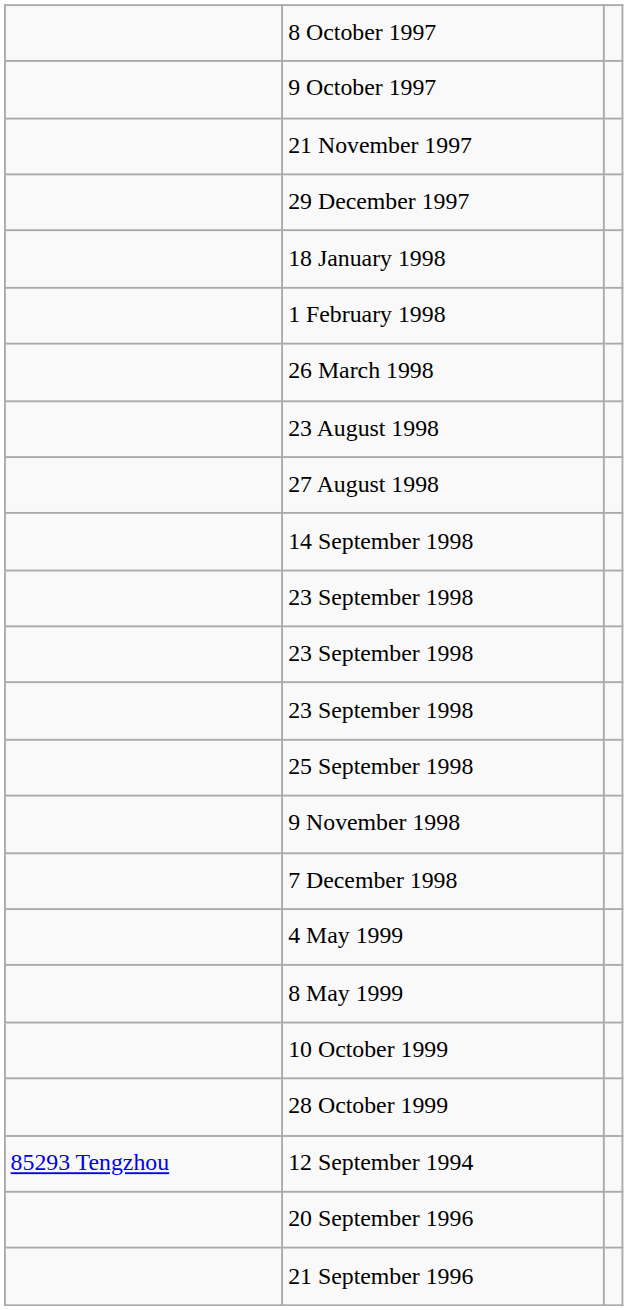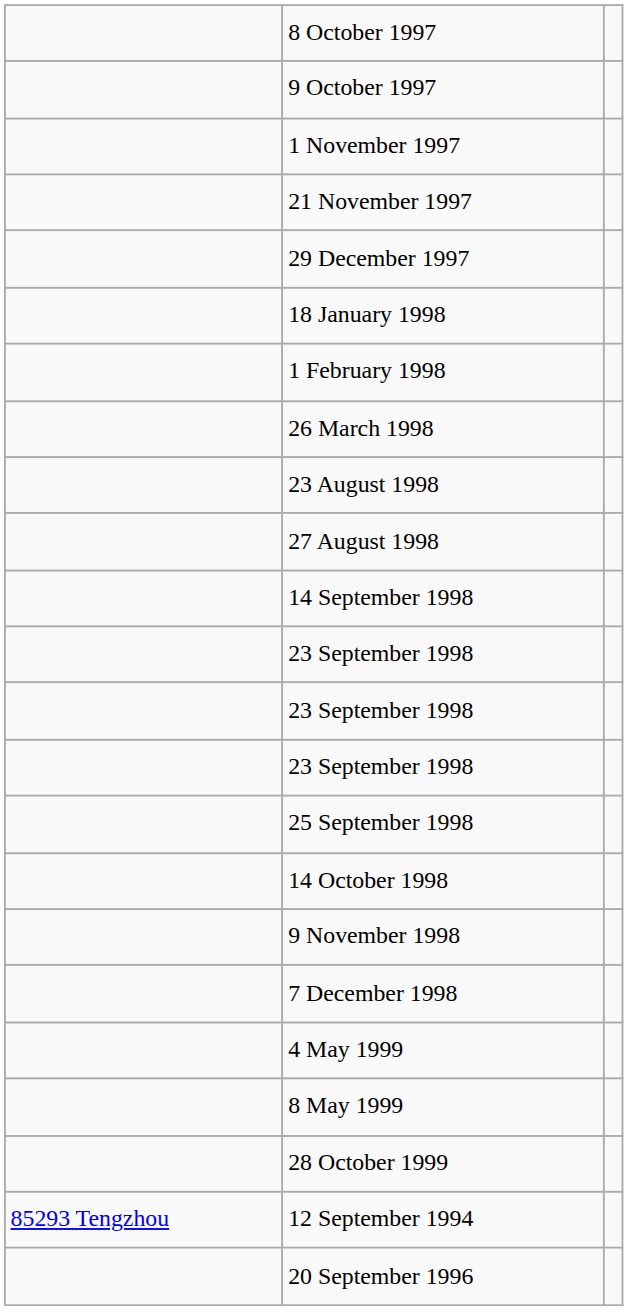+ row: 1 November 1997
+ row: 14 October 1998
- row: 10 October 1999
- row: 21 September 1996
